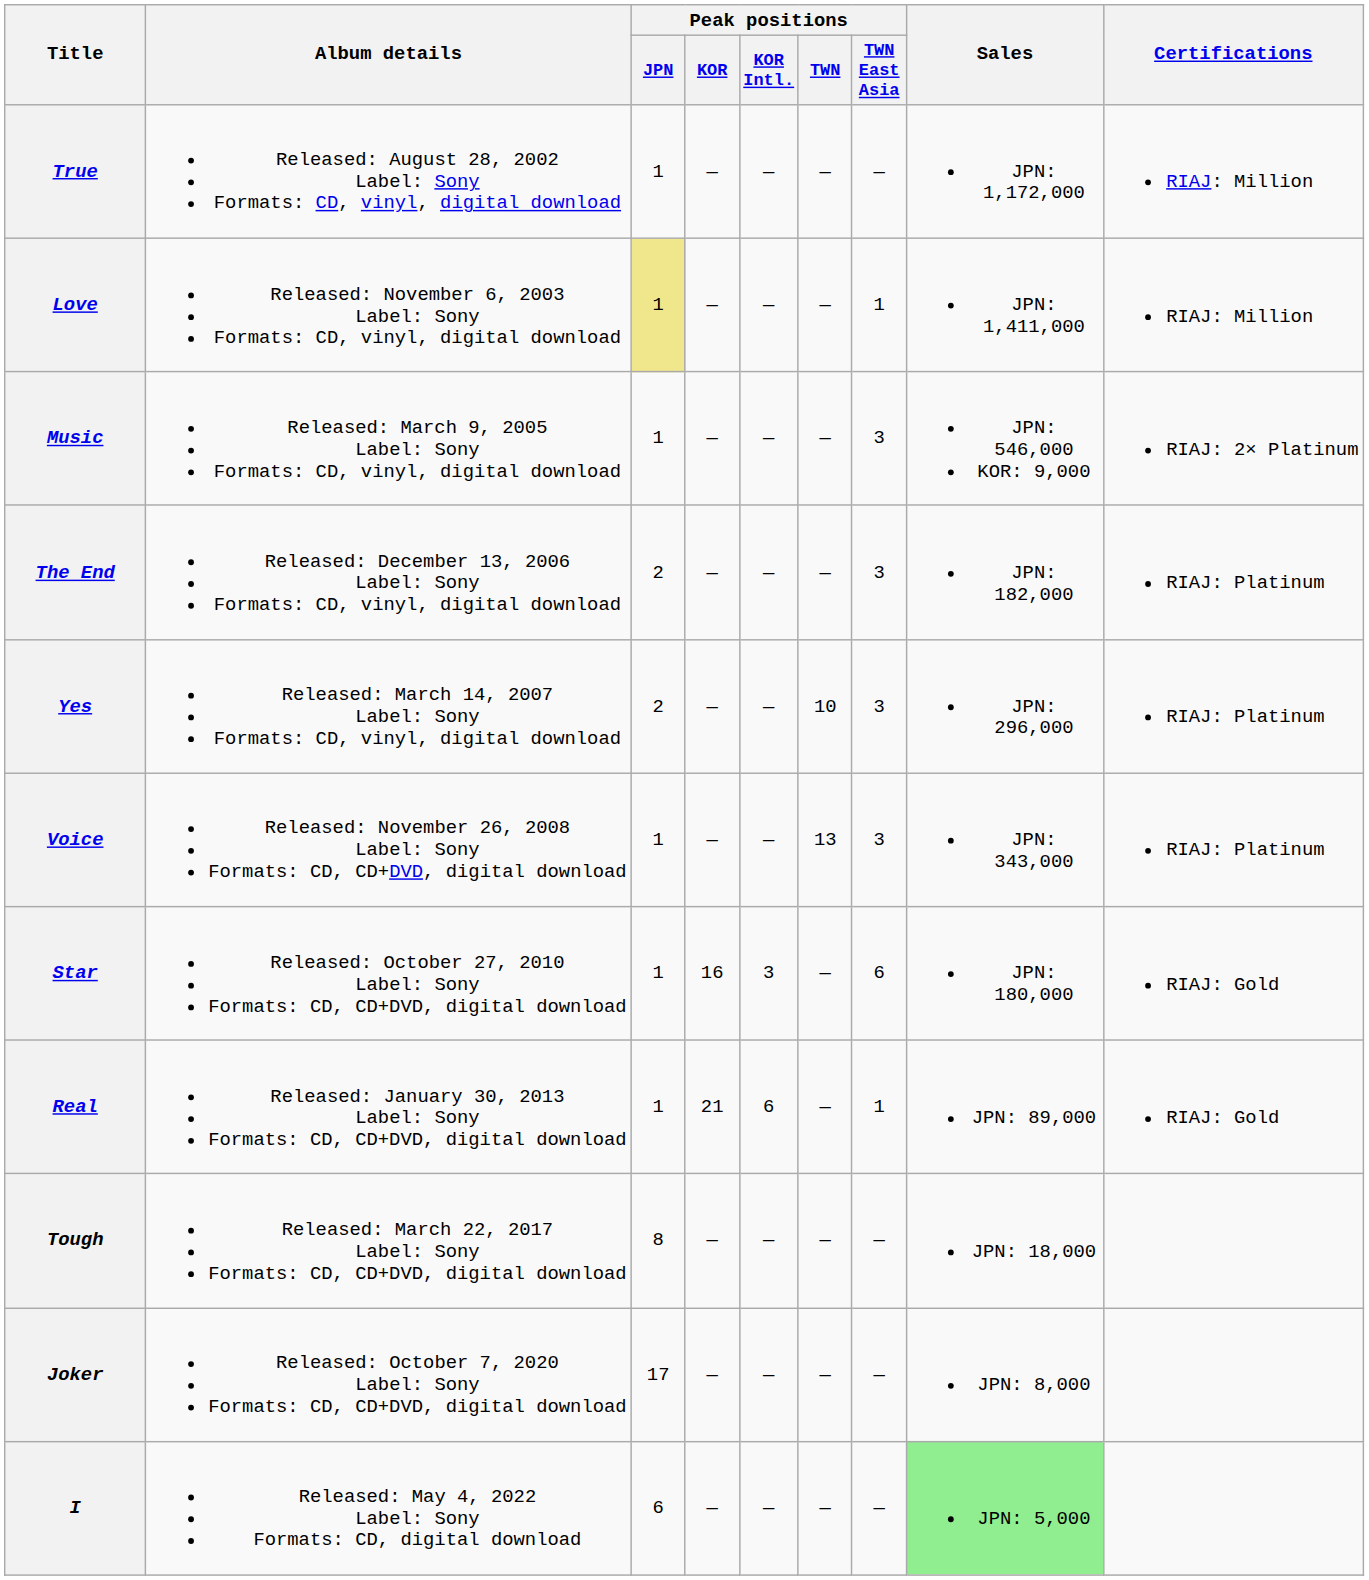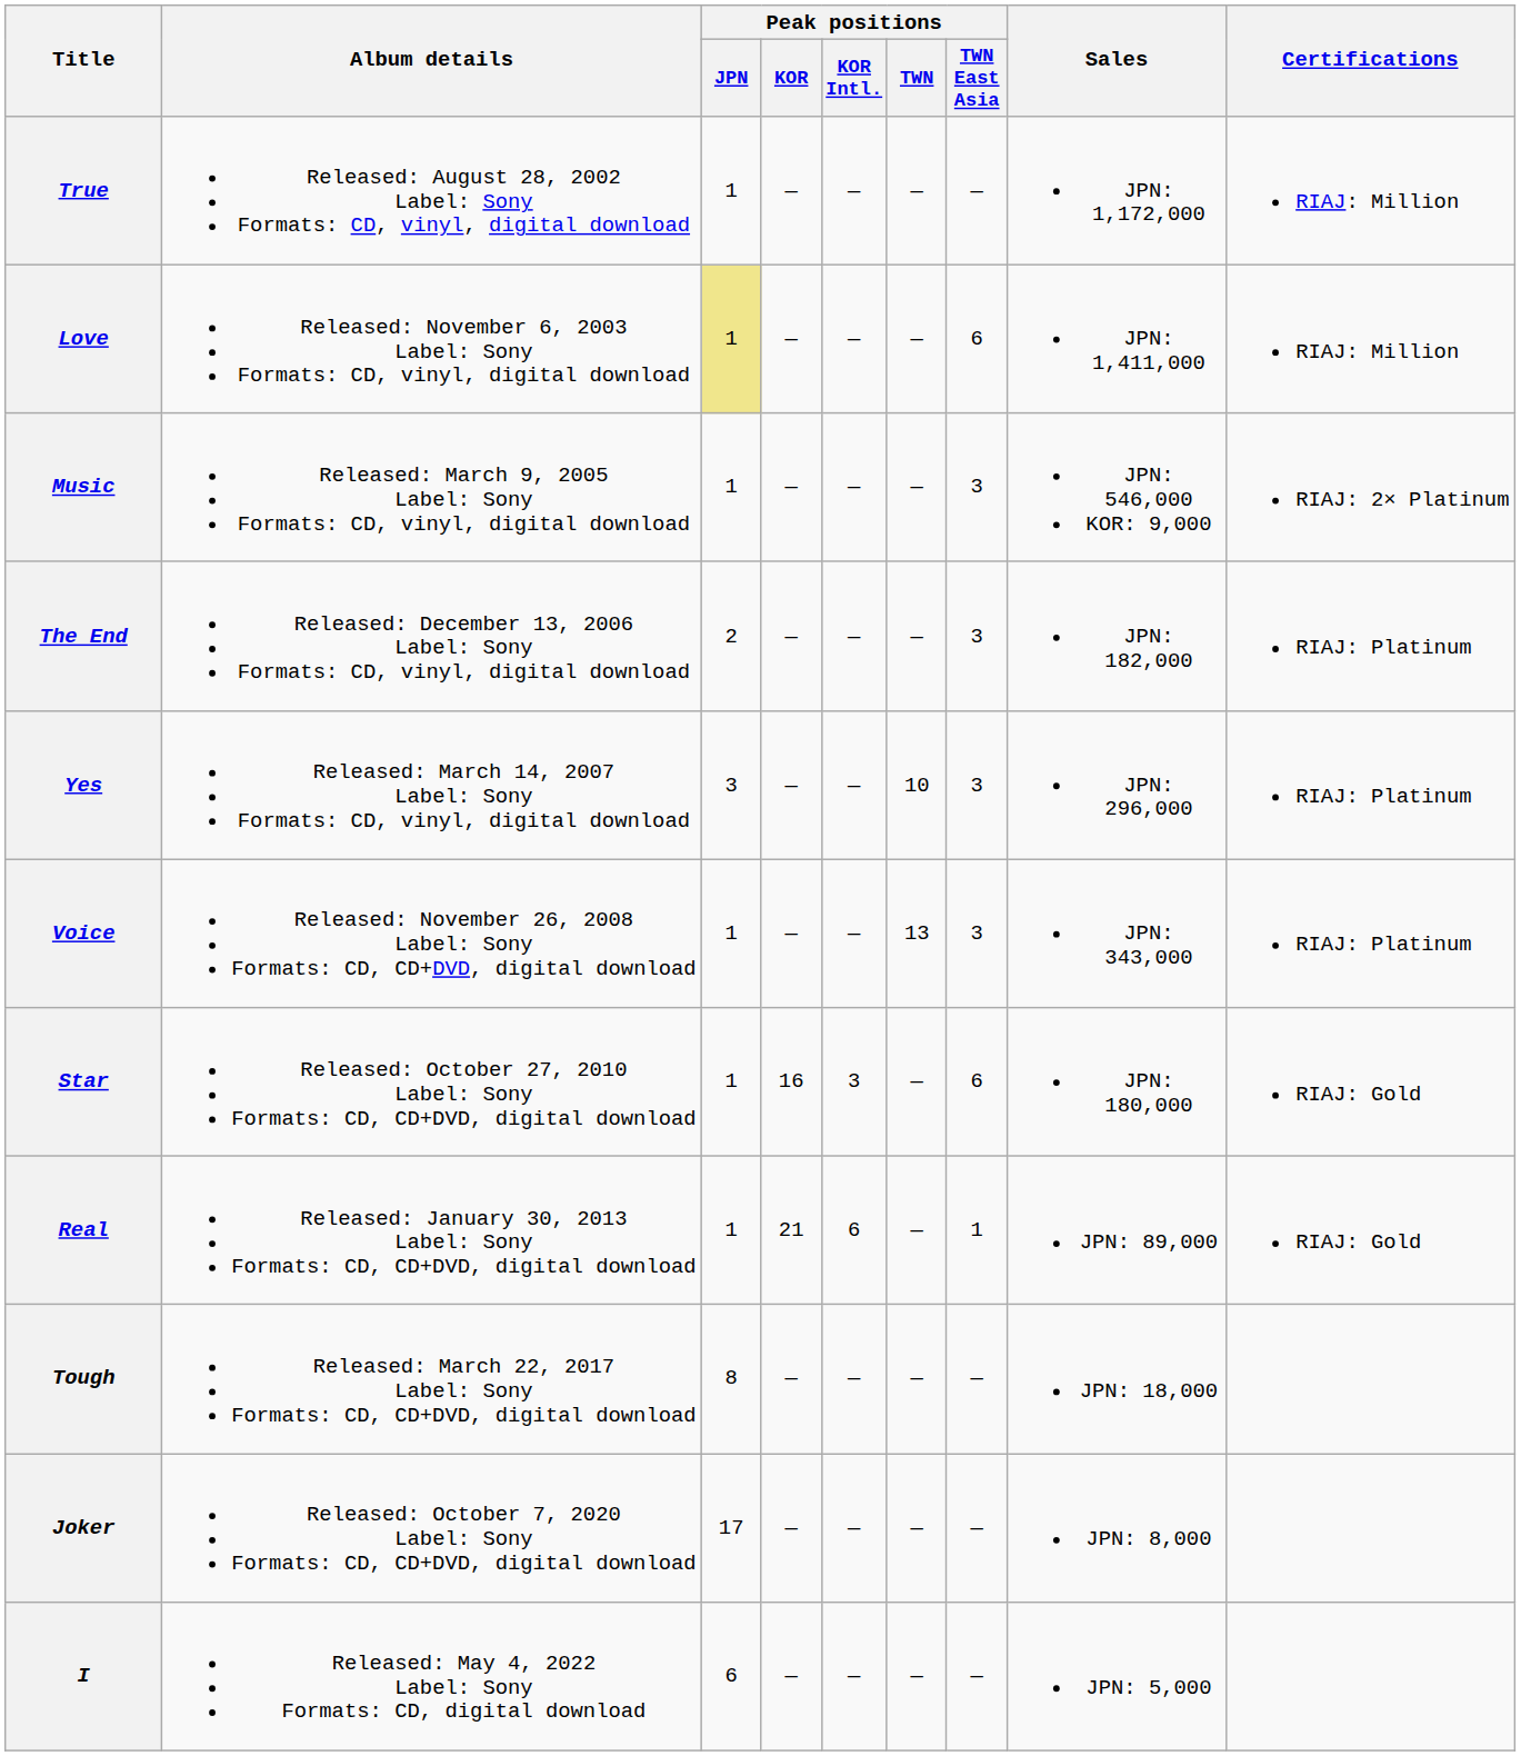Love | Peak positions / TWN East Asia: 1 -> 6
Yes | Peak positions / JPN: 2 -> 3
I | Sales: lightgreen background -> no background
